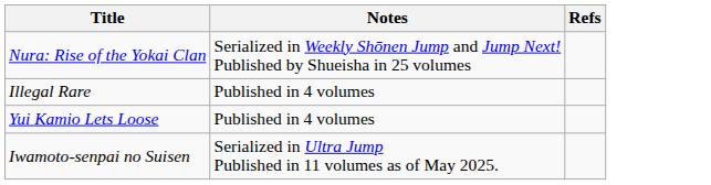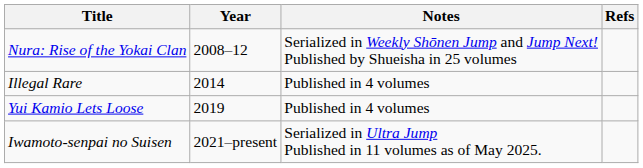+ column: Year | 2008–12 | 2014 | 2019 | 2021–present
